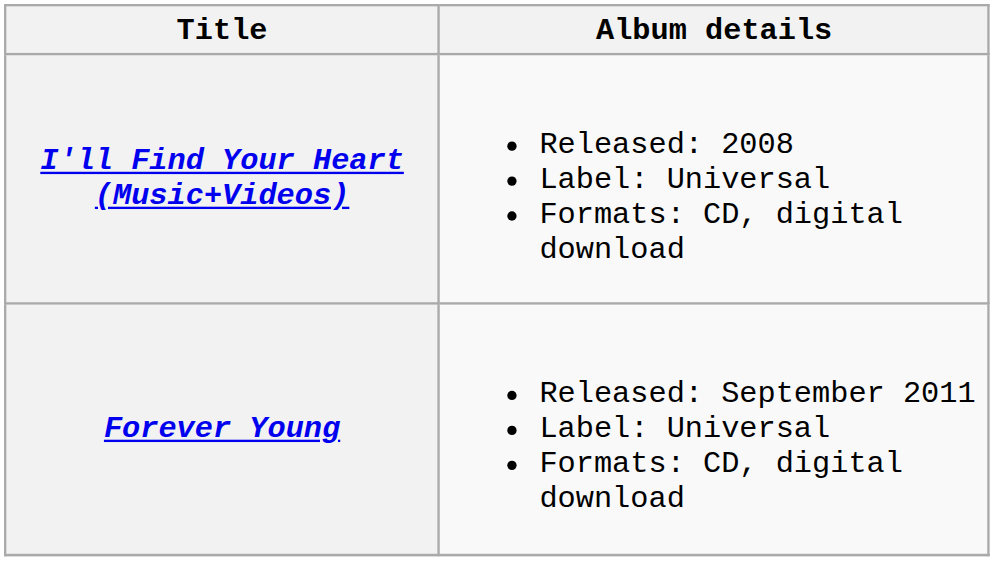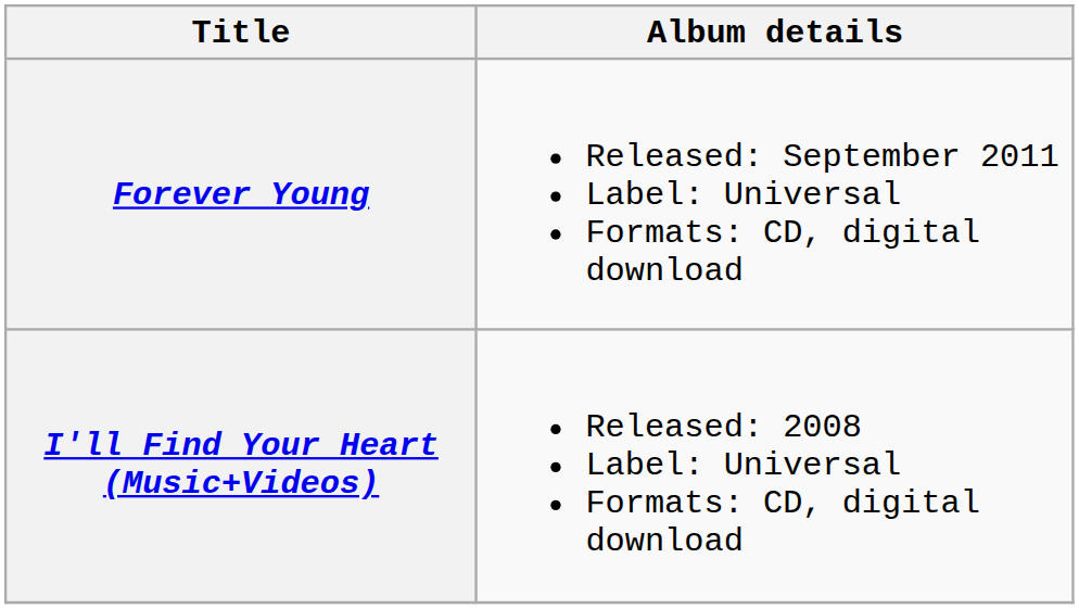rows swapped: I'll Find Your Heart (Music+Videos) <-> Forever Young
